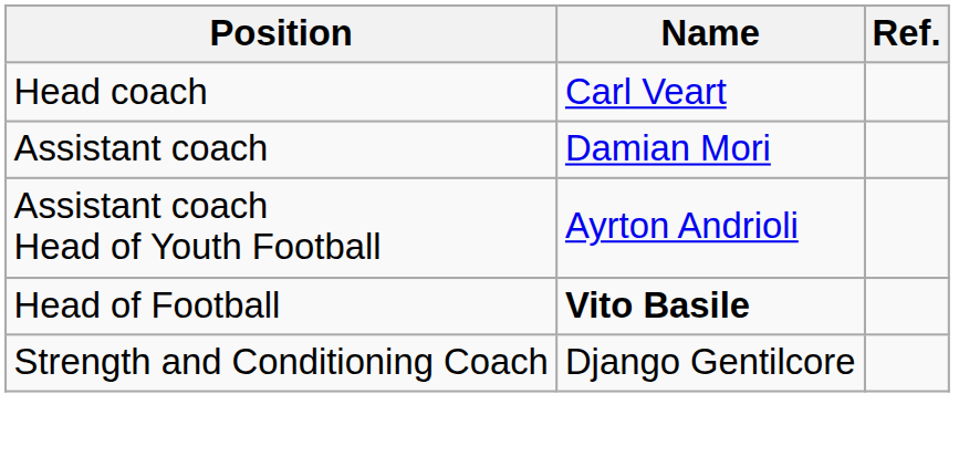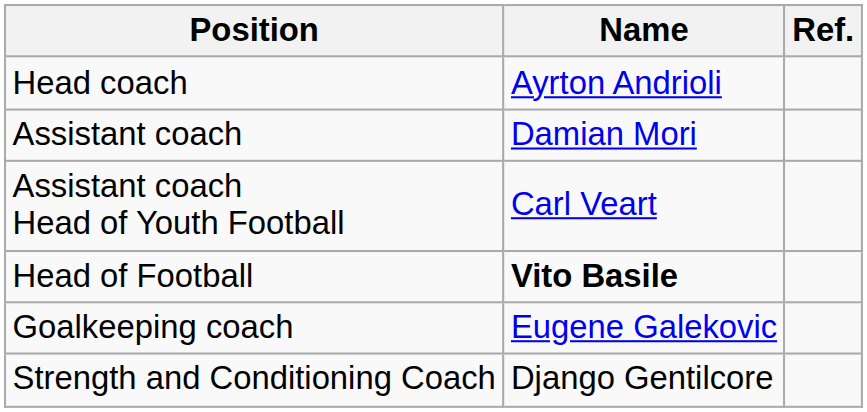Head coach | Name: Carl Veart -> Ayrton Andrioli
Assistant coach Head of Youth Football | Name: Ayrton Andrioli -> Carl Veart
+ row: Goalkeeping coach | Eugene Galekovic
